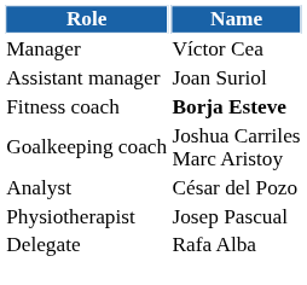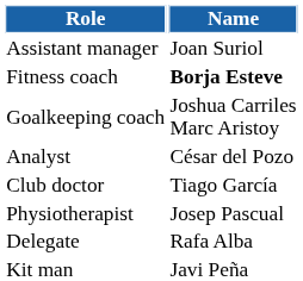- row: Manager | Víctor Cea
+ row: Club doctor | Tiago García
+ row: Kit man | Javi Peña
